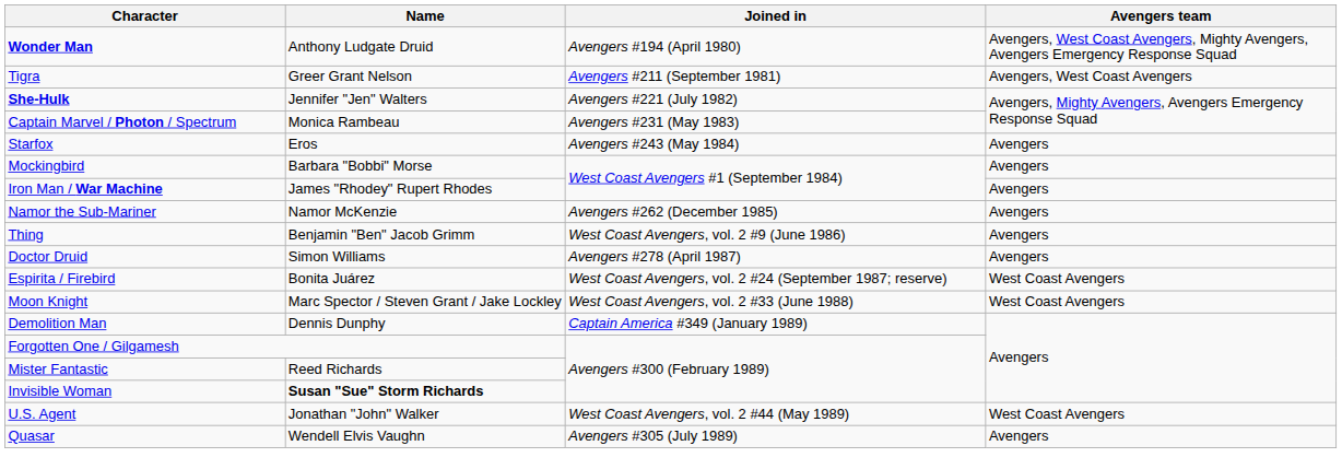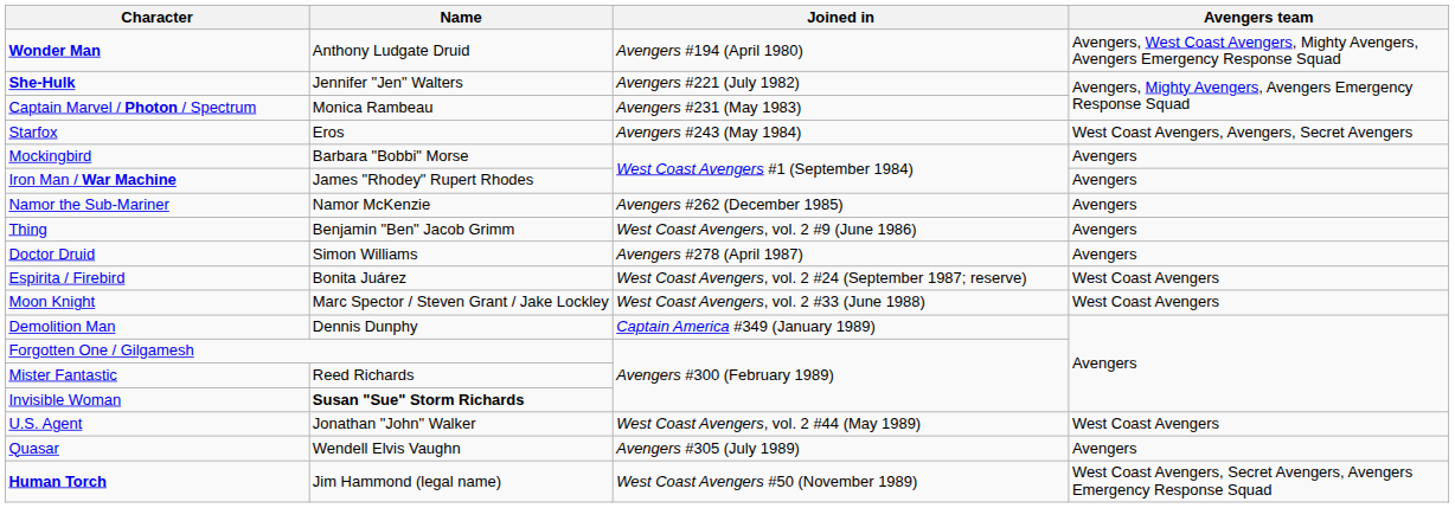- row: Tigra | Greer Grant Nelson | Avengers #211 (September 1981) | Avengers, West Coast Avengers
Starfox | Avengers team: Avengers -> West Coast Avengers, Avengers, Secret Avengers
+ row: Human Torch | Jim Hammond (legal name) | West Coast Avengers #50 (November 1989) | West Coast Avengers, Secret Avengers, Avengers Emergency Response Squad
